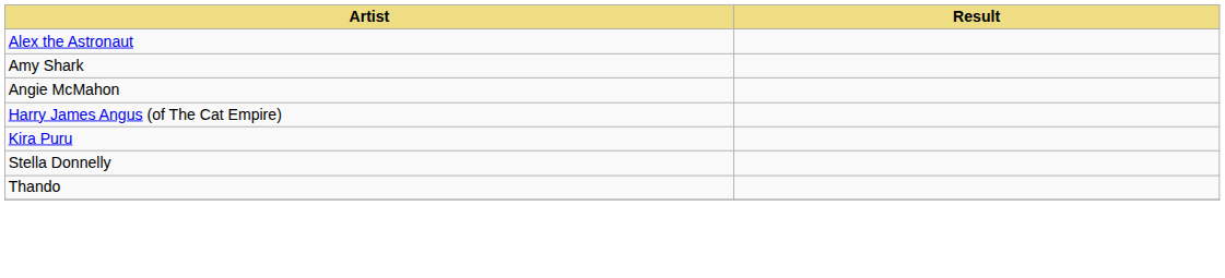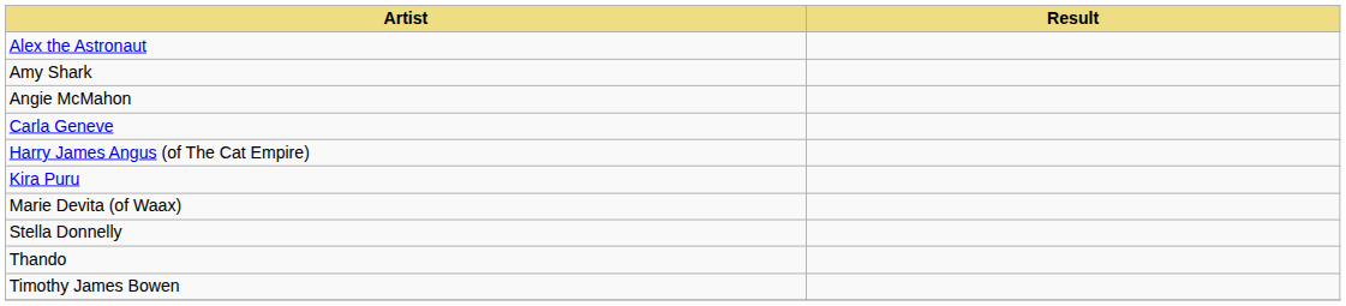+ row: Carla Geneve
+ row: Marie Devita (of Waax)
+ row: Timothy James Bowen
